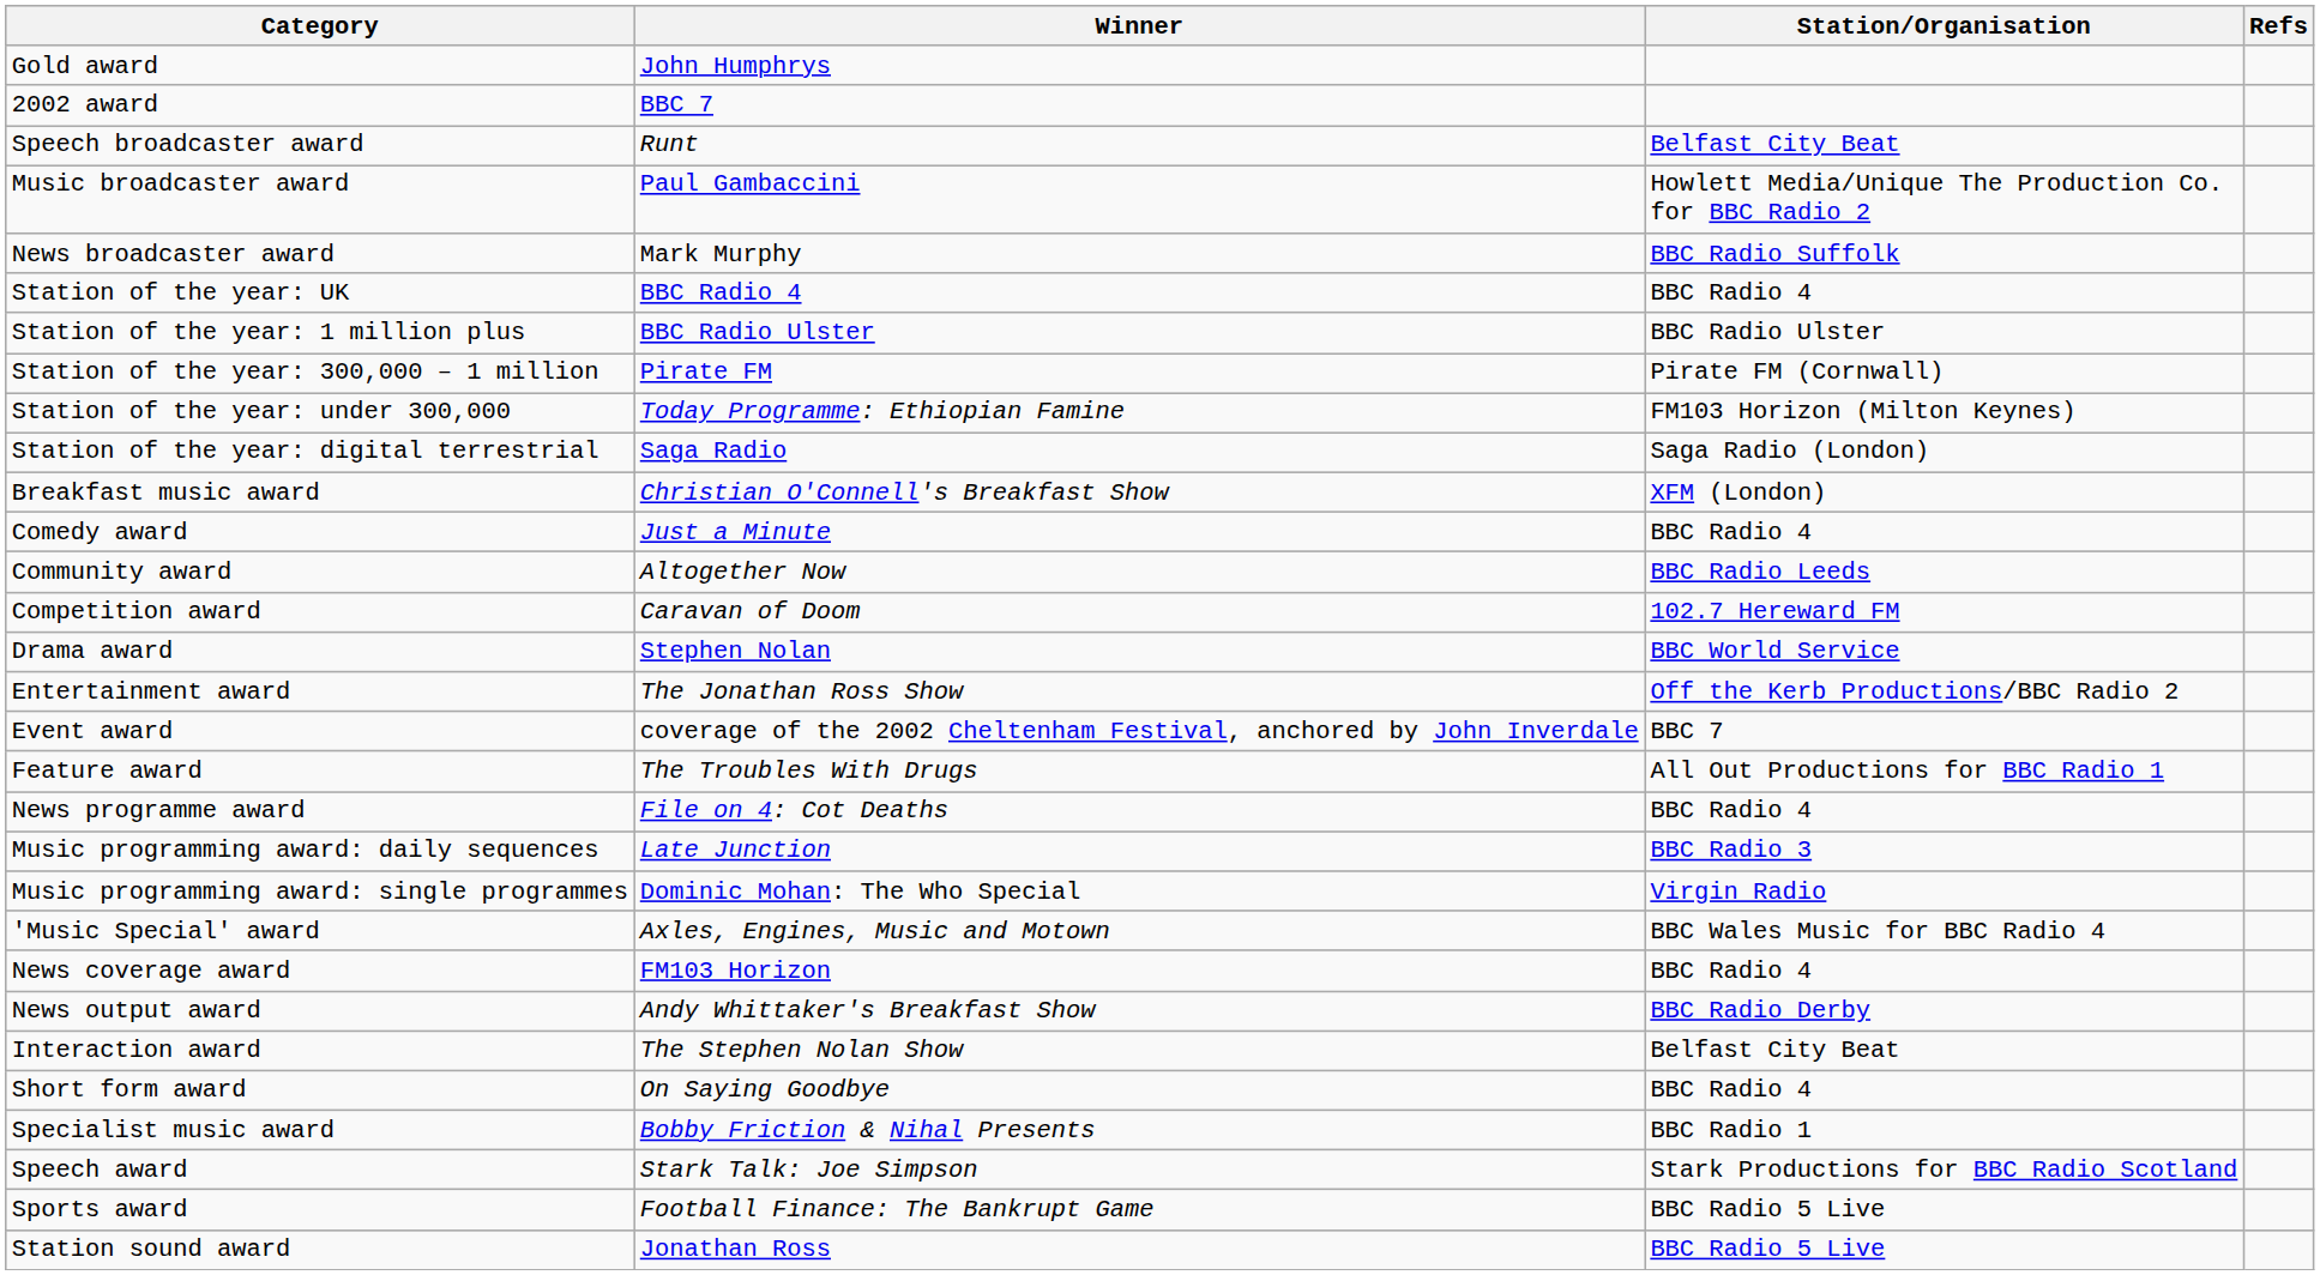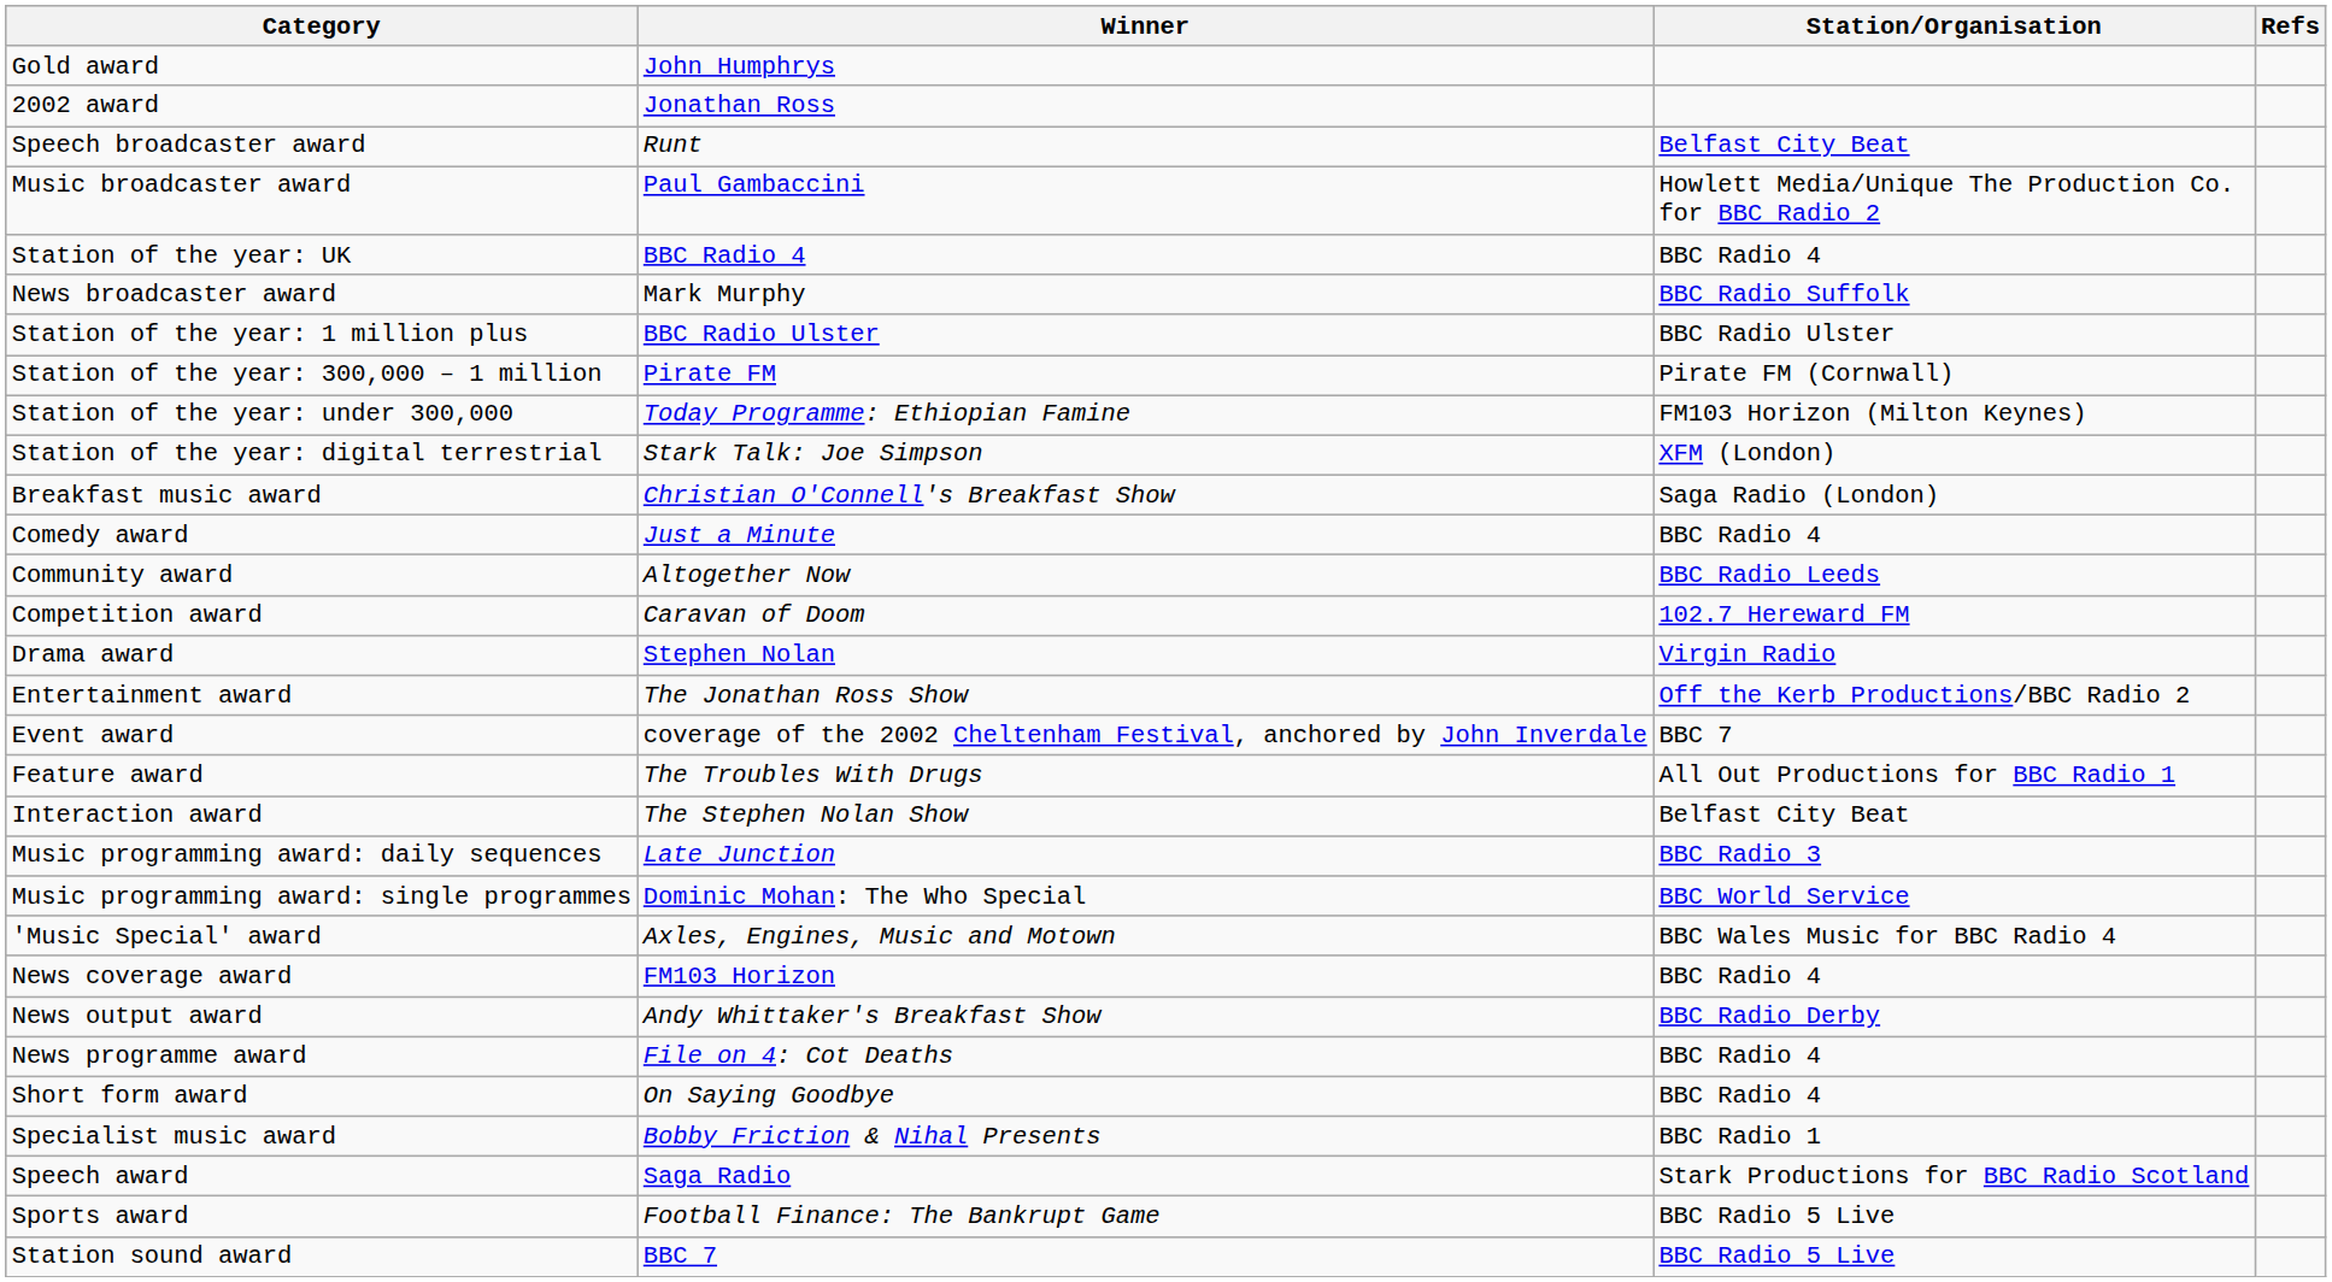2002 award | Winner: BBC 7 -> Jonathan Ross
rows swapped: News broadcaster award <-> Station of the year: UK
Station of the year: digital terrestrial | Winner: Saga Radio -> Stark Talk: Joe Simpson
Station of the year: digital terrestrial | Station/Organisation: Saga Radio (London) -> XFM (London)
Breakfast music award | Station/Organisation: XFM (London) -> Saga Radio (London)
Drama award | Station/Organisation: BBC World Service -> Virgin Radio
rows swapped: Interaction award <-> News programme award
Music programming award: single programmes | Station/Organisation: Virgin Radio -> BBC World Service
Speech award | Winner: Stark Talk: Joe Simpson -> Saga Radio
Station sound award | Winner: Jonathan Ross -> BBC 7
